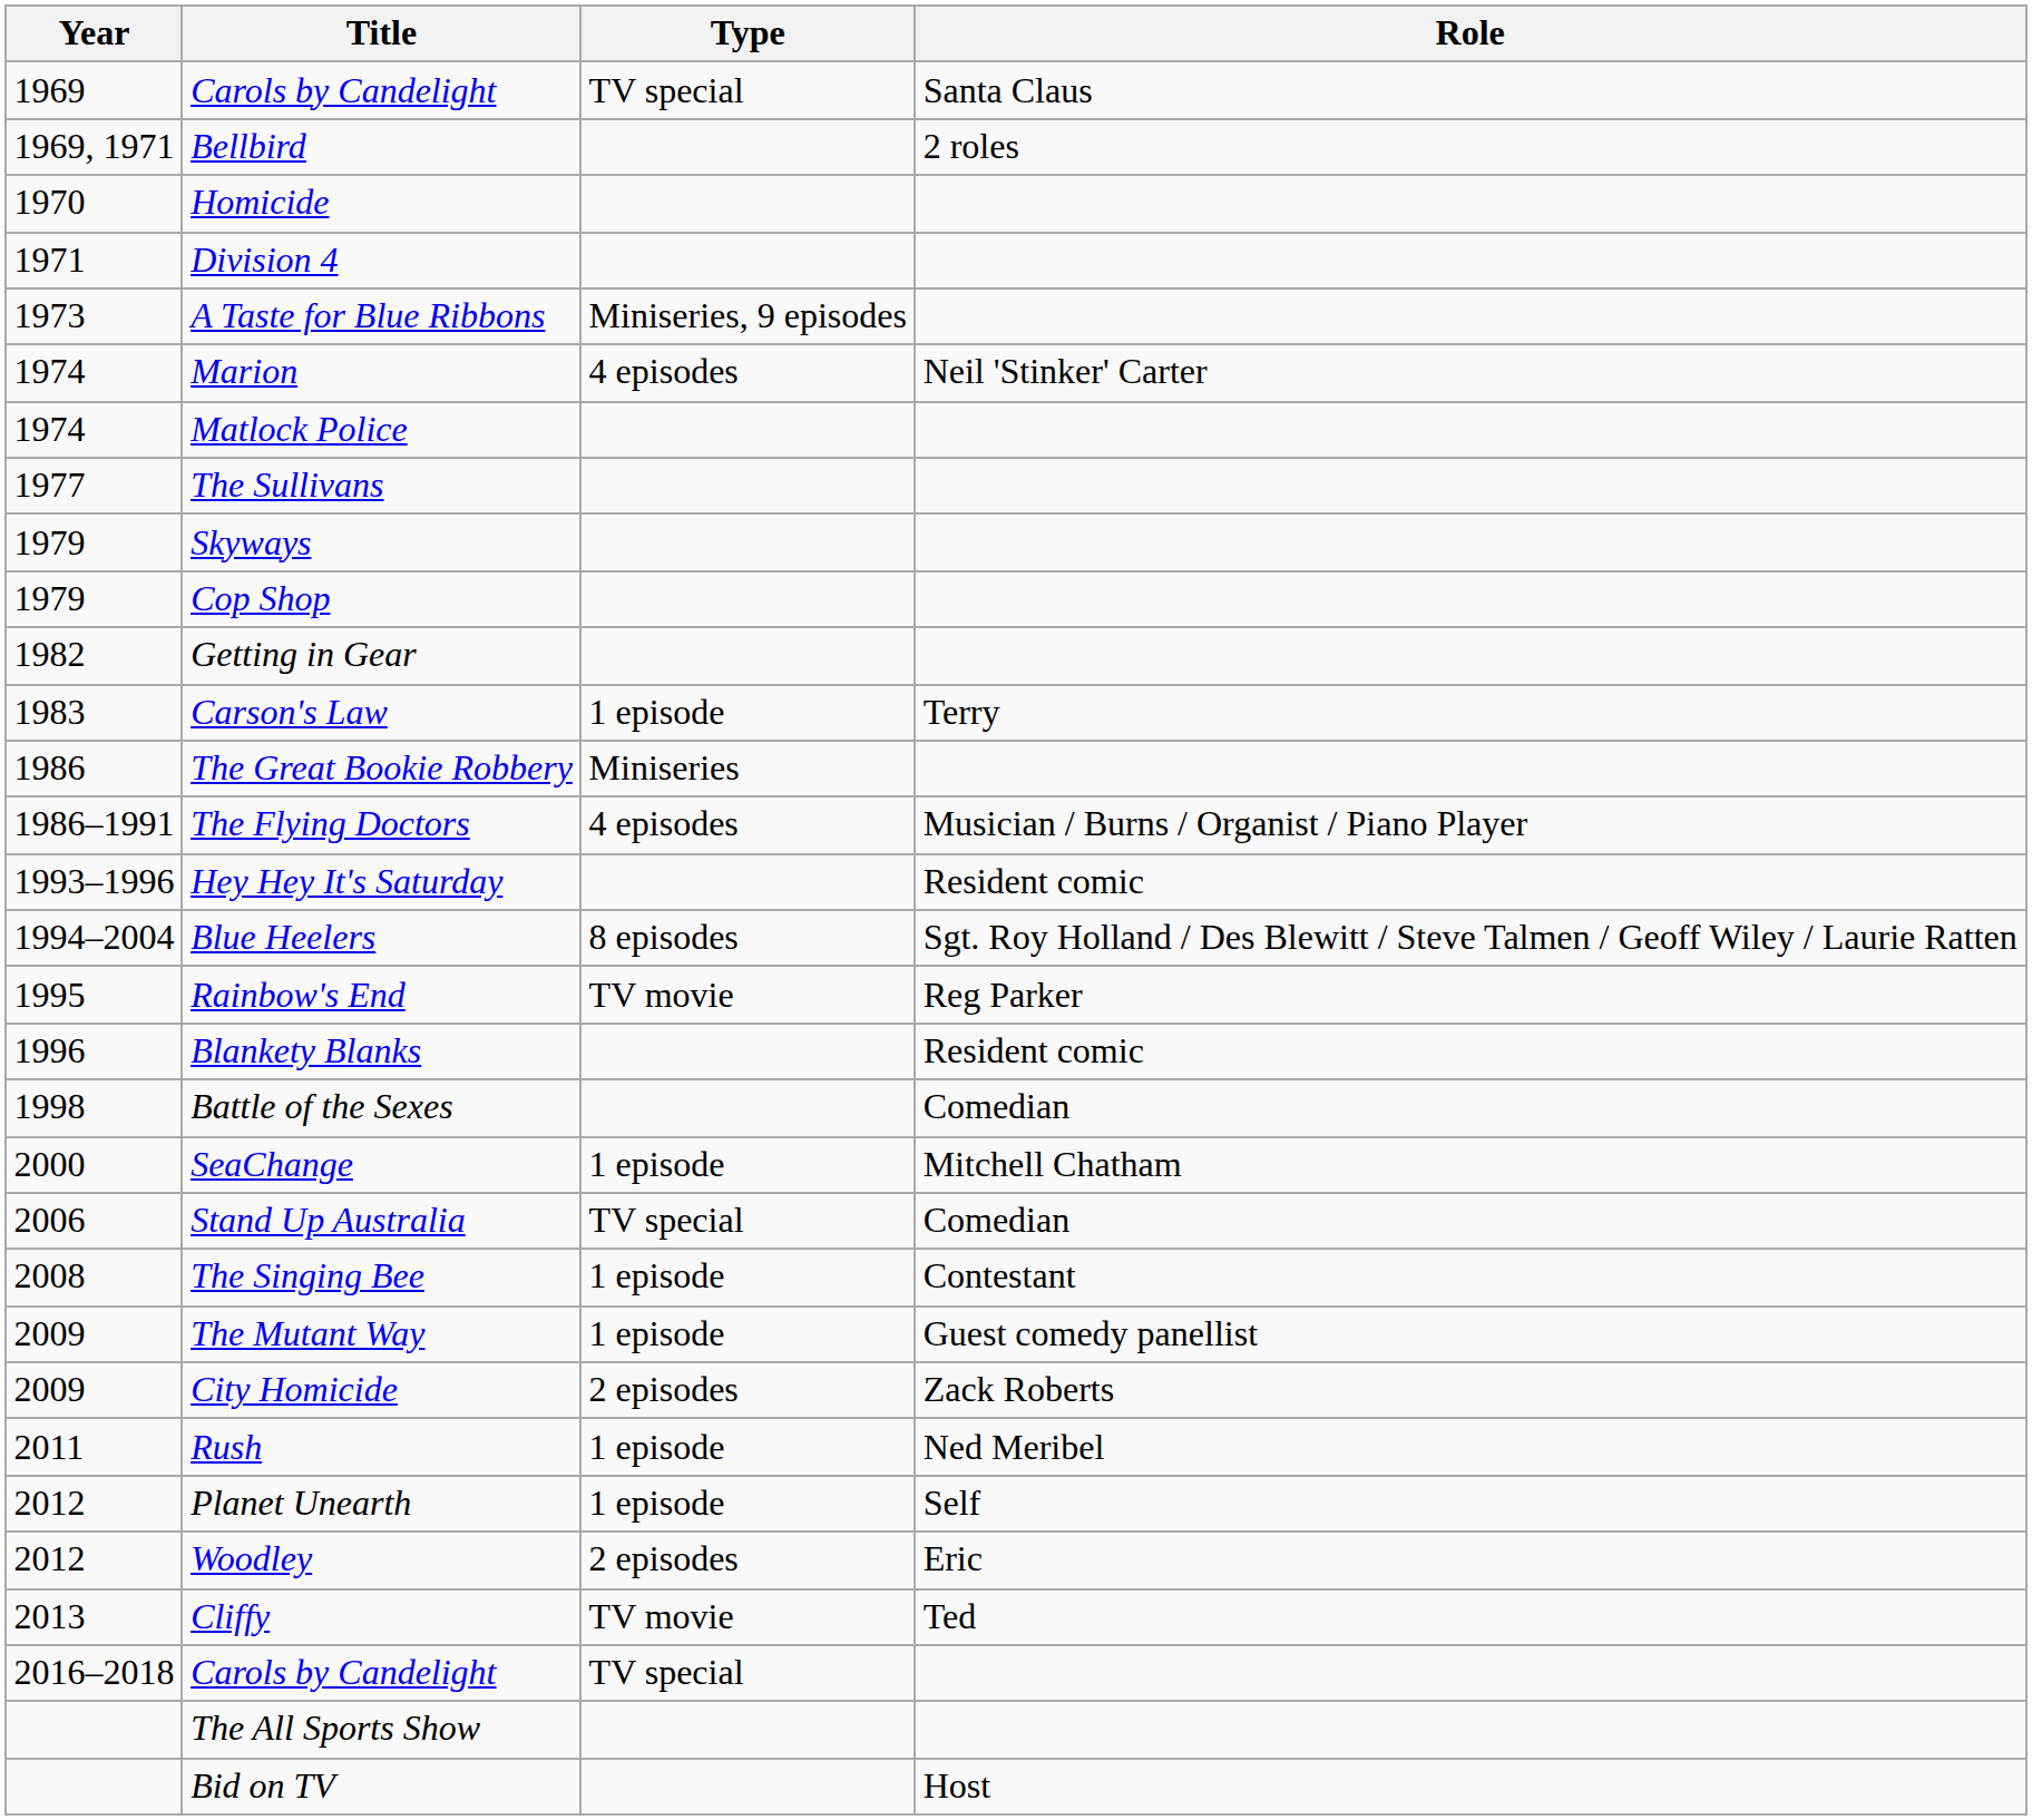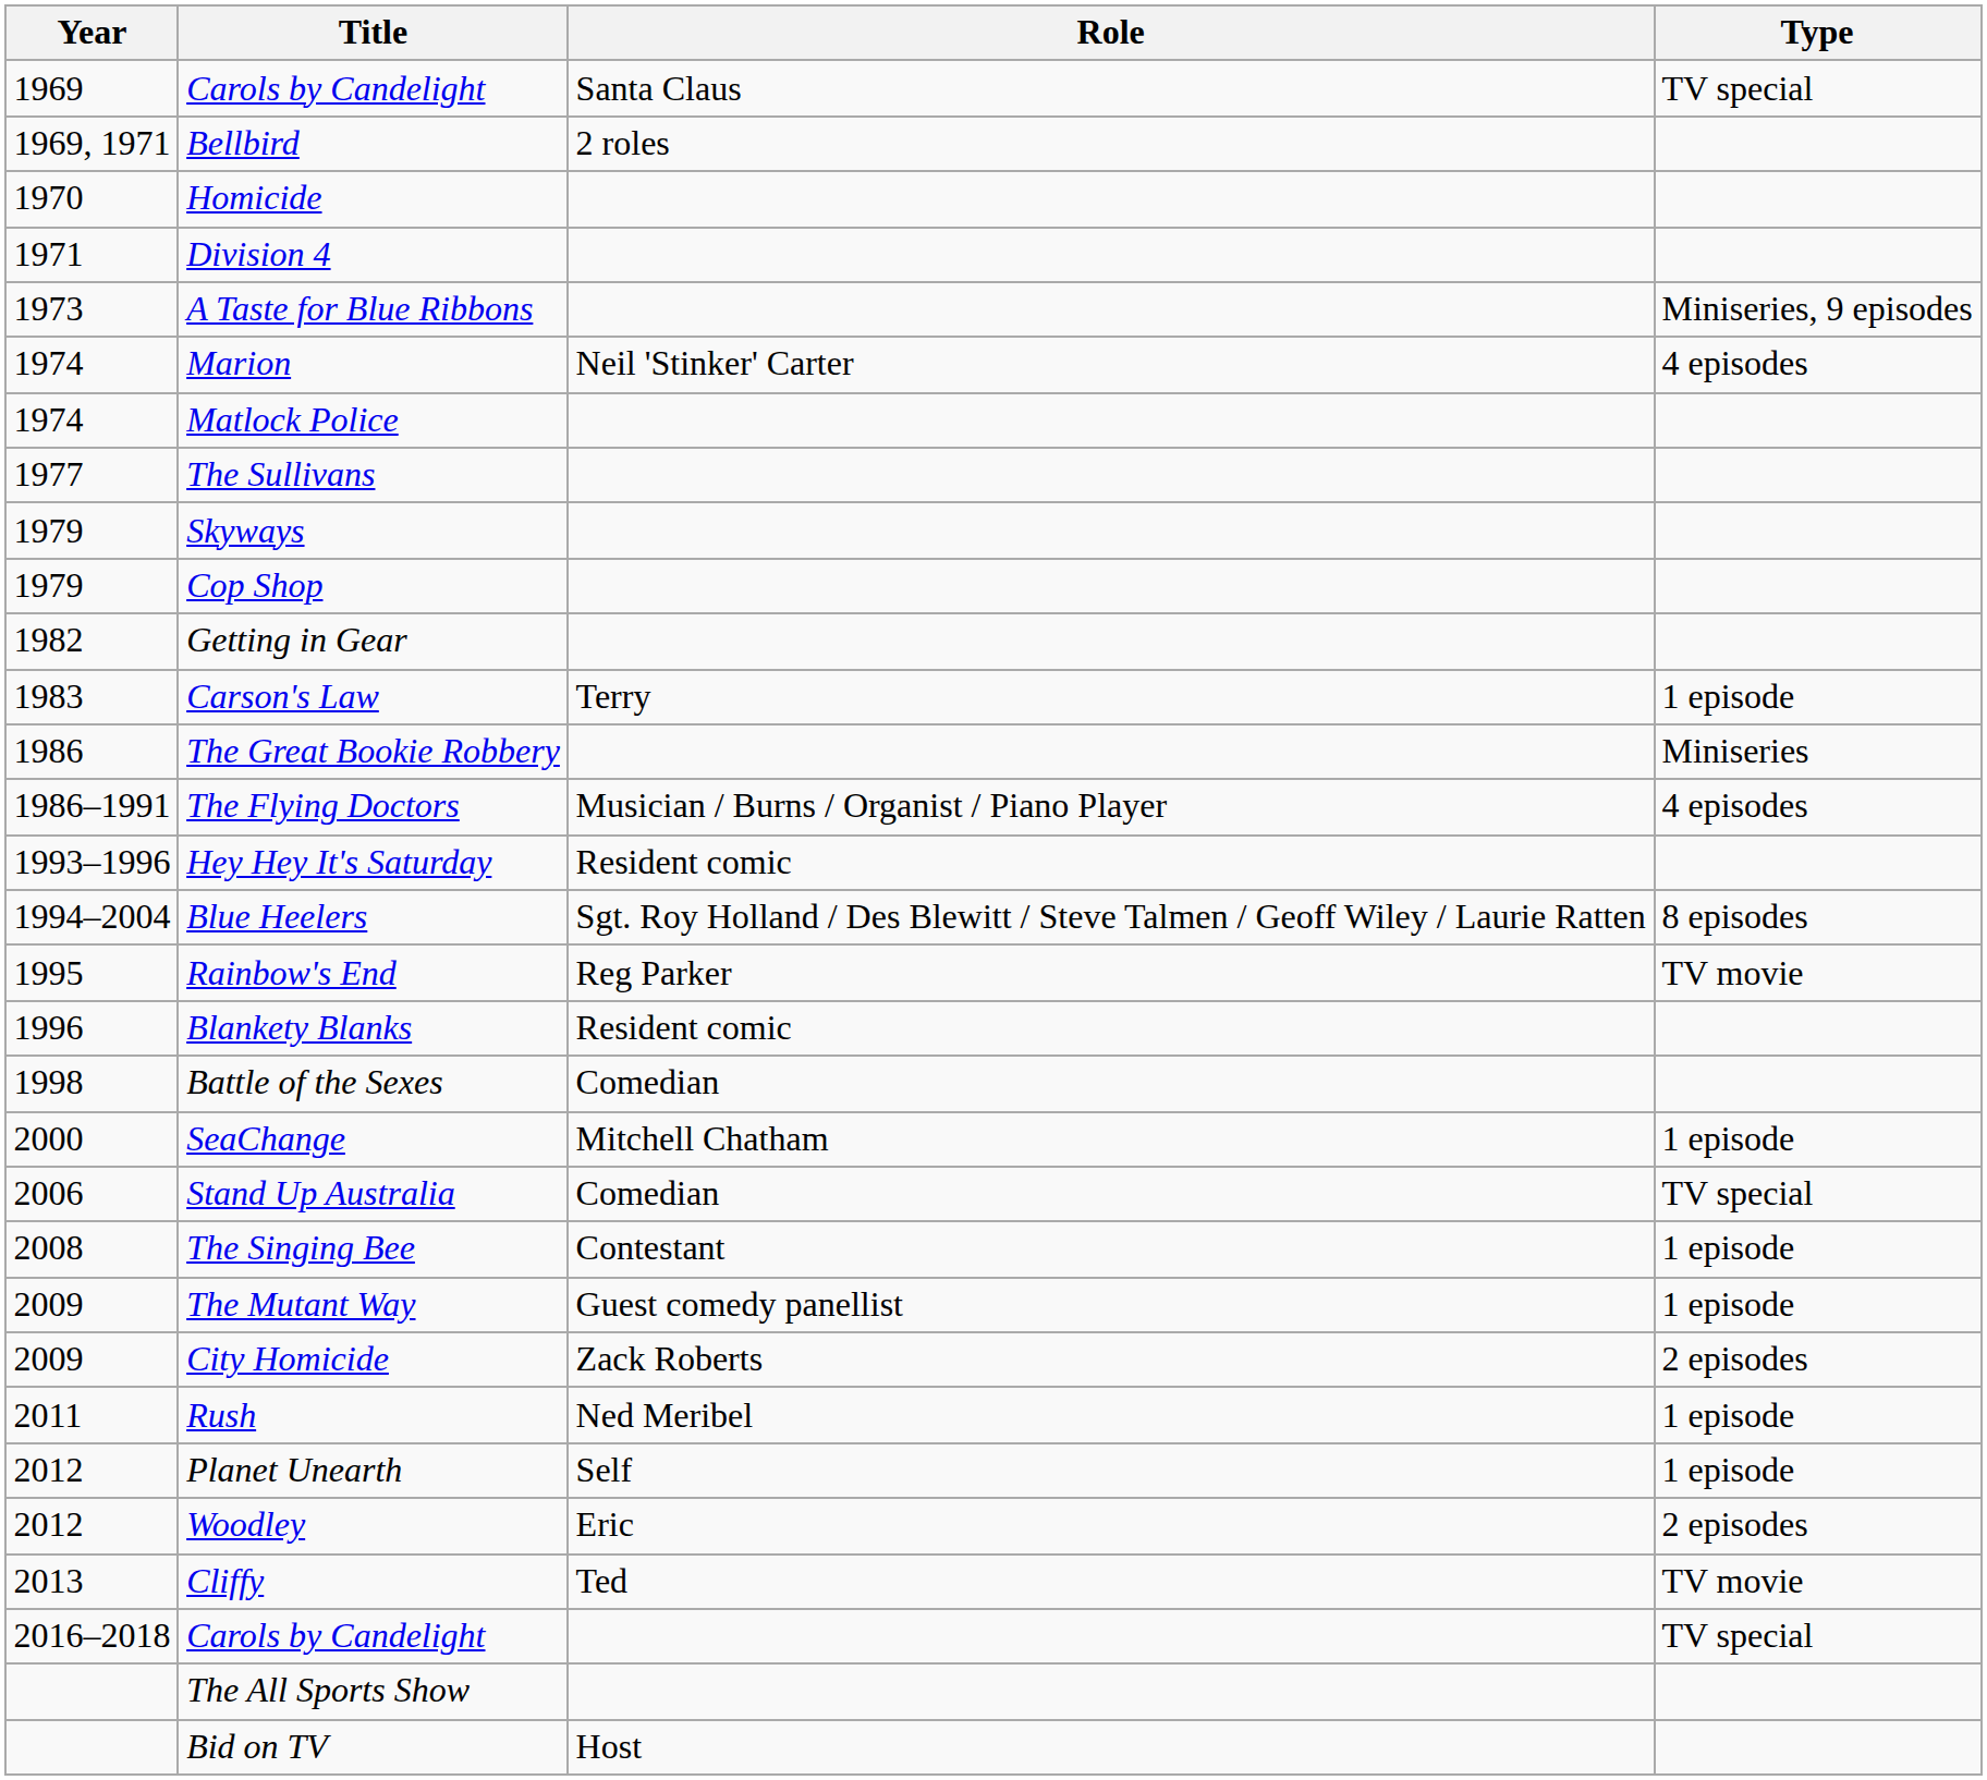columns swapped: Role <-> Type
